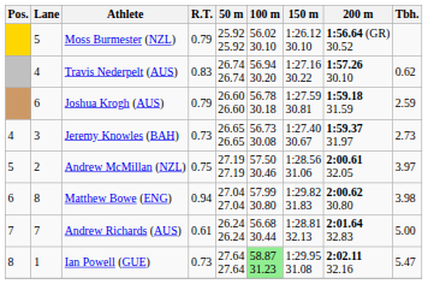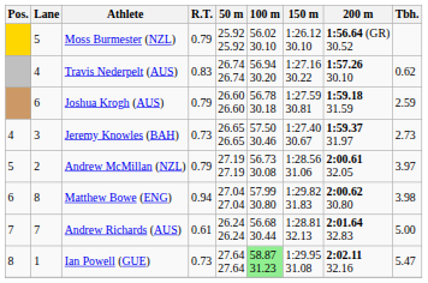Jeremy Knowles (BAH) | 100 m: 56.73 30.08 -> 57.50 30.46
Andrew McMillan (NZL) | R.T.: 0.75 -> 0.79
Andrew McMillan (NZL) | 100 m: 57.50 30.46 -> 56.73 30.08
